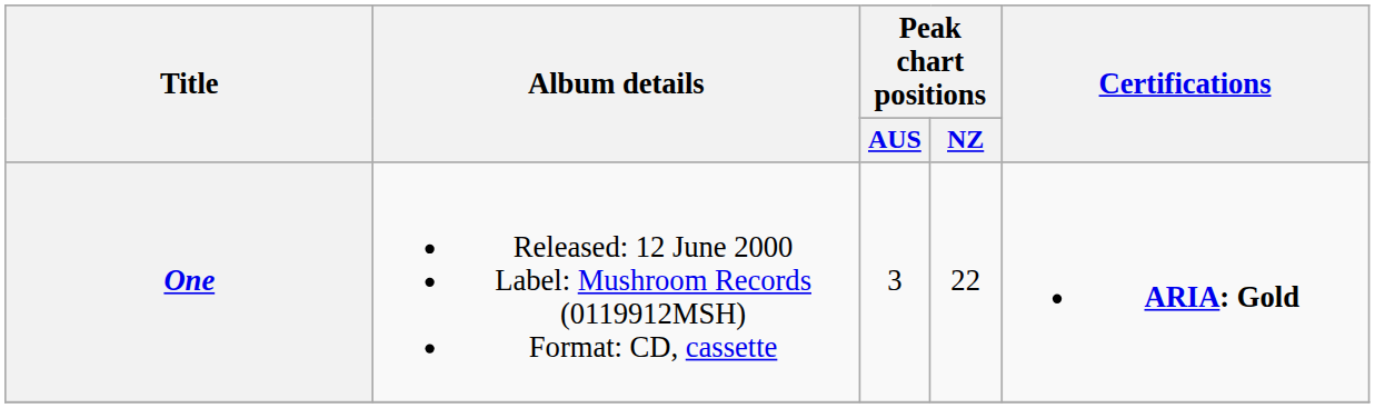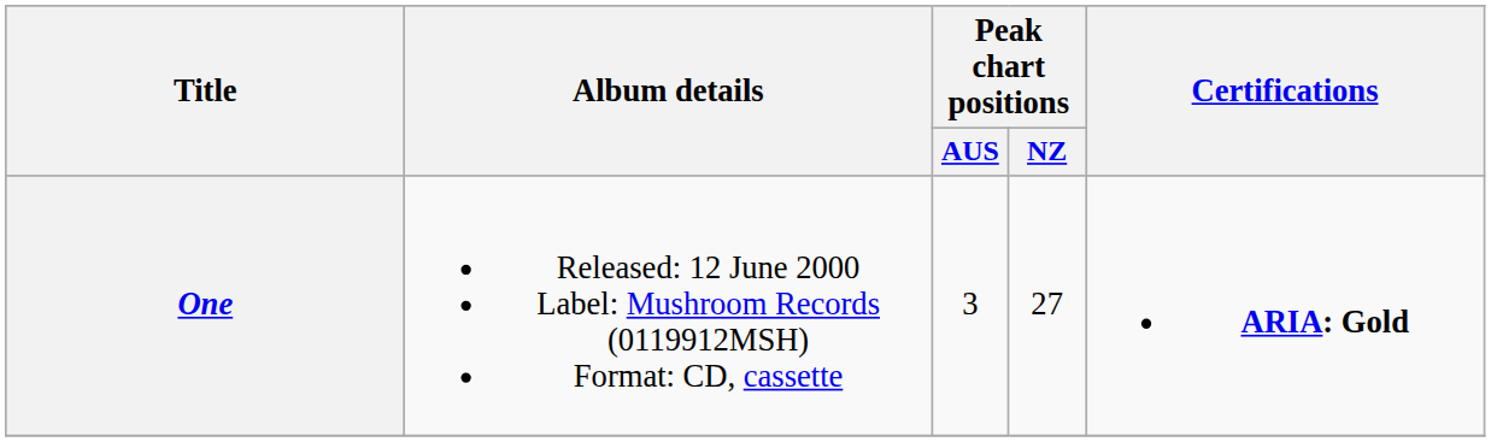One | Peak chart positions / NZ: 22 -> 27
